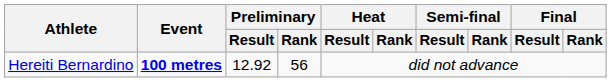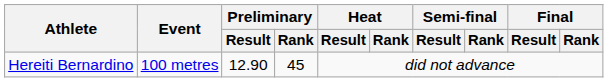Hereiti Bernardino | Event: bold -> normal
Hereiti Bernardino | Preliminary / Result: 12.92 -> 12.90
Hereiti Bernardino | Preliminary / Rank: 56 -> 45
